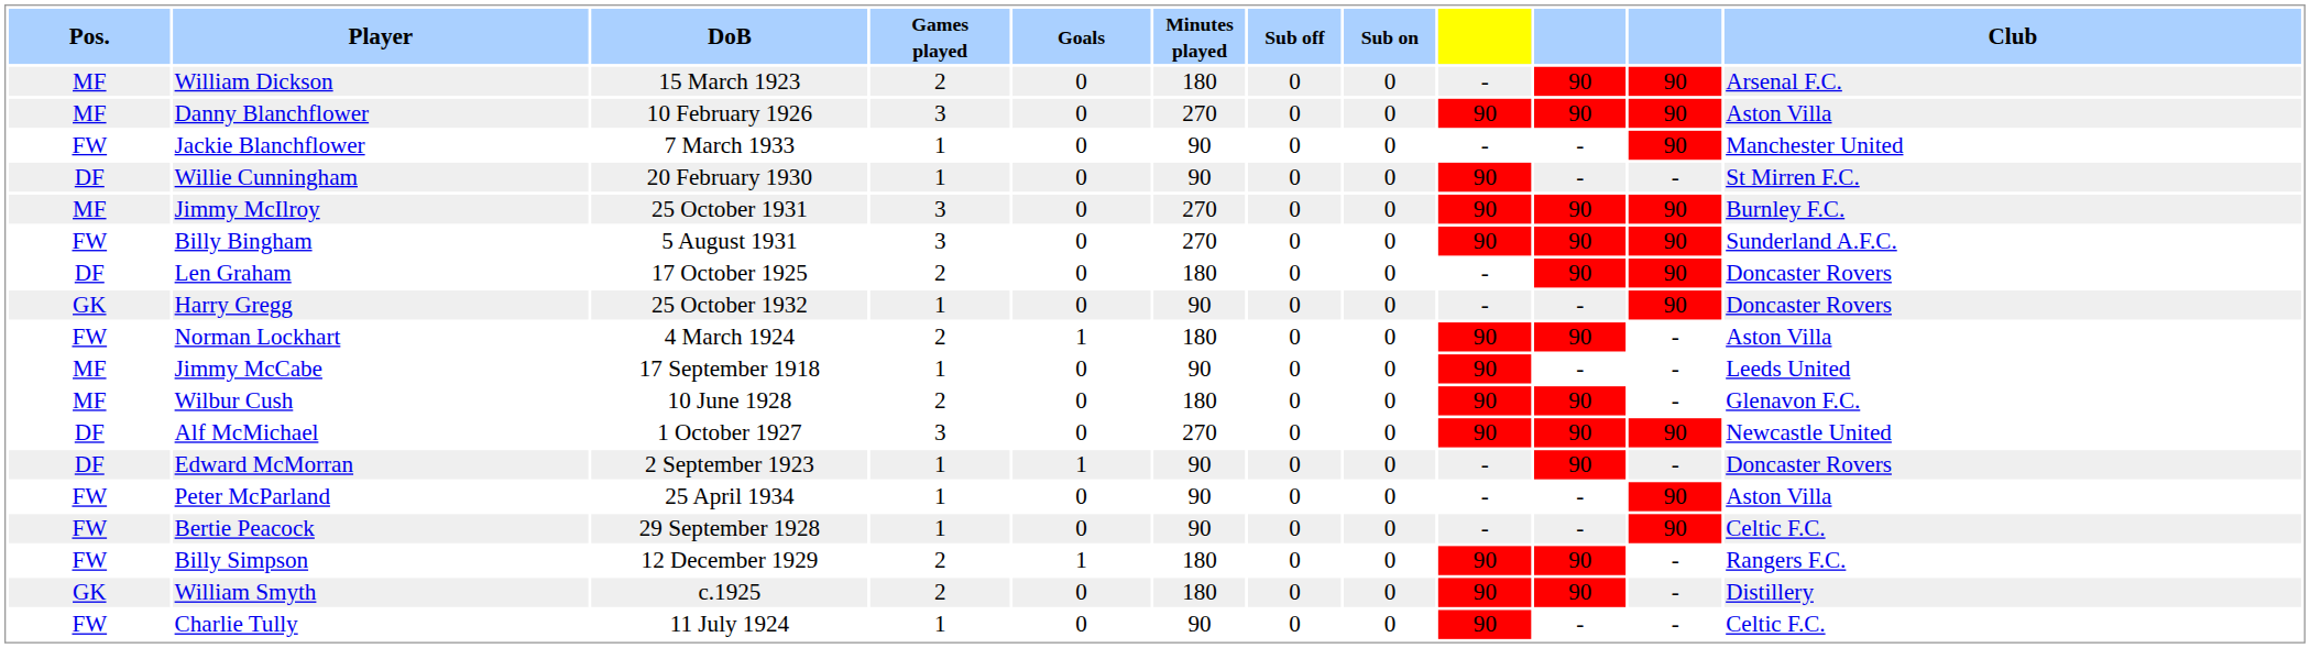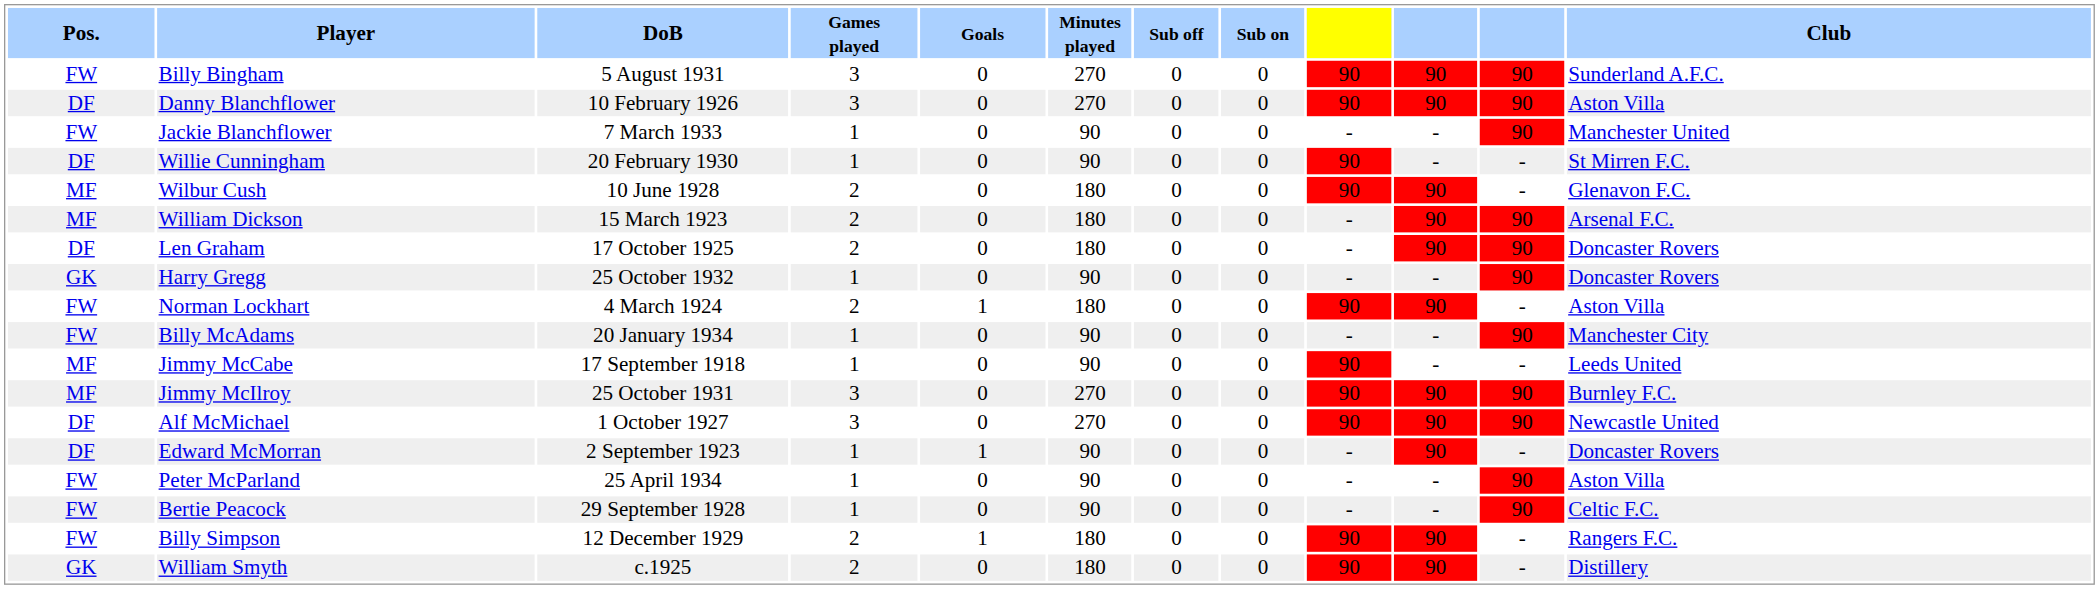rows swapped: Billy Bingham <-> William Dickson
Danny Blanchflower | Pos.: MF -> DF
rows swapped: Wilbur Cush <-> Jimmy McIlroy
+ row: FW | Billy McAdams | 20 January 1934 | 1 | 0 | 90 | 0 | 0 | - | - | 90 | Manchester City
- row: FW | Charlie Tully | 11 July 1924 | 1 | 0 | 90 | 0 | 0 | 90 | - | - | Celtic F.C.
